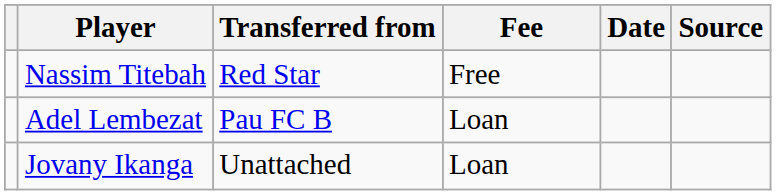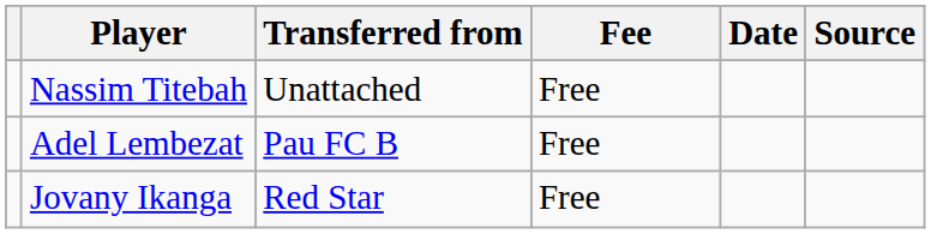Nassim Titebah | Transferred from: Red Star -> Unattached
Adel Lembezat | Fee: Loan -> Free
Jovany Ikanga | Transferred from: Unattached -> Red Star
Jovany Ikanga | Fee: Loan -> Free
